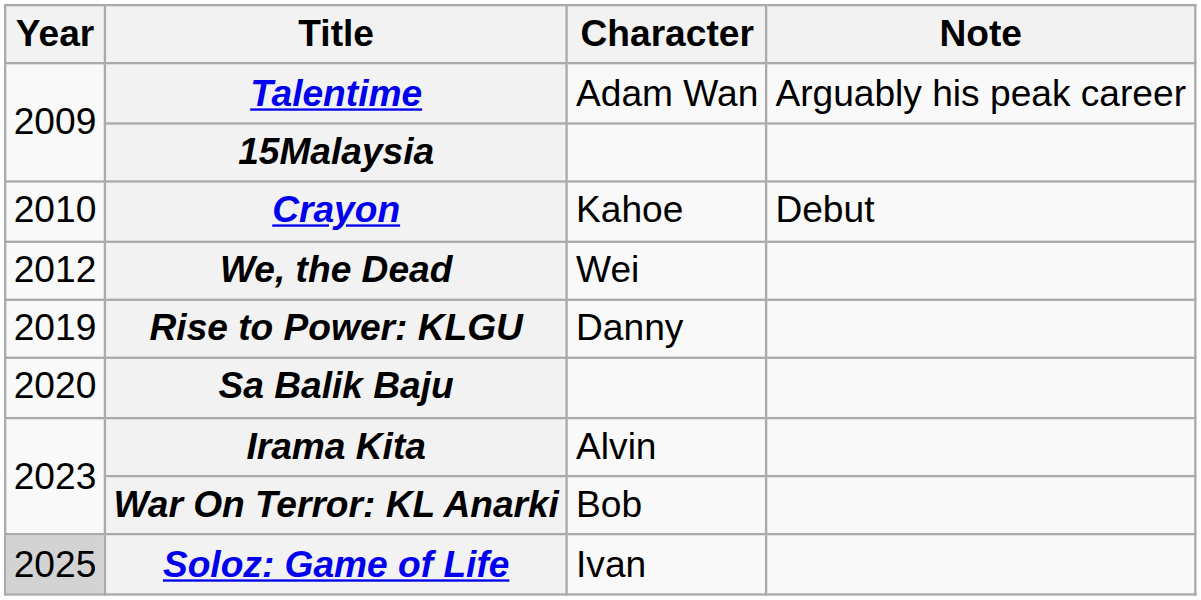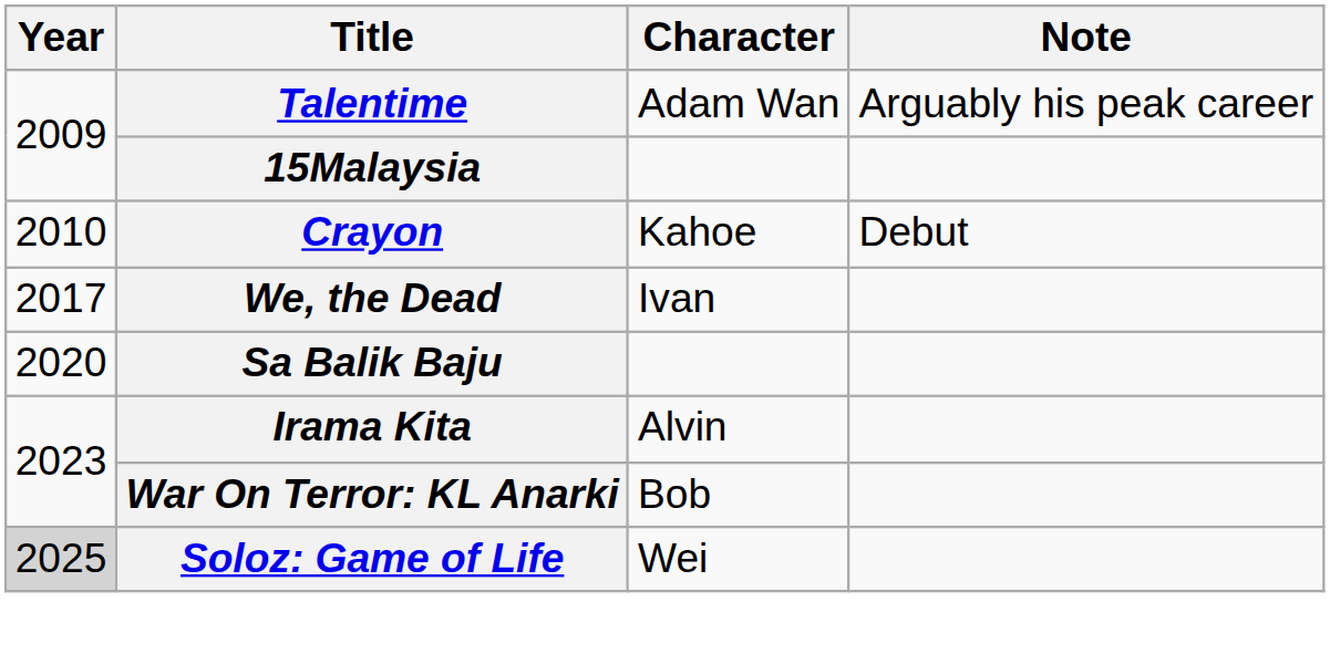We, the Dead | Year: 2012 -> 2017
We, the Dead | Character: Wei -> Ivan
- row: 2019 | Rise to Power: KLGU | Danny
Soloz: Game of Life | Character: Ivan -> Wei
